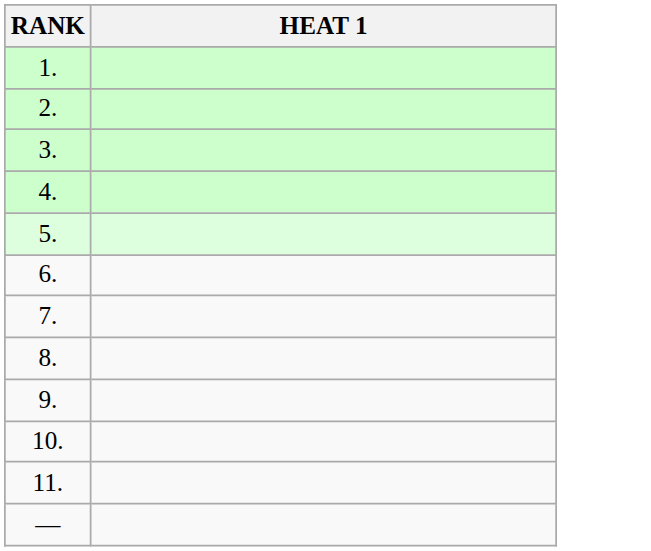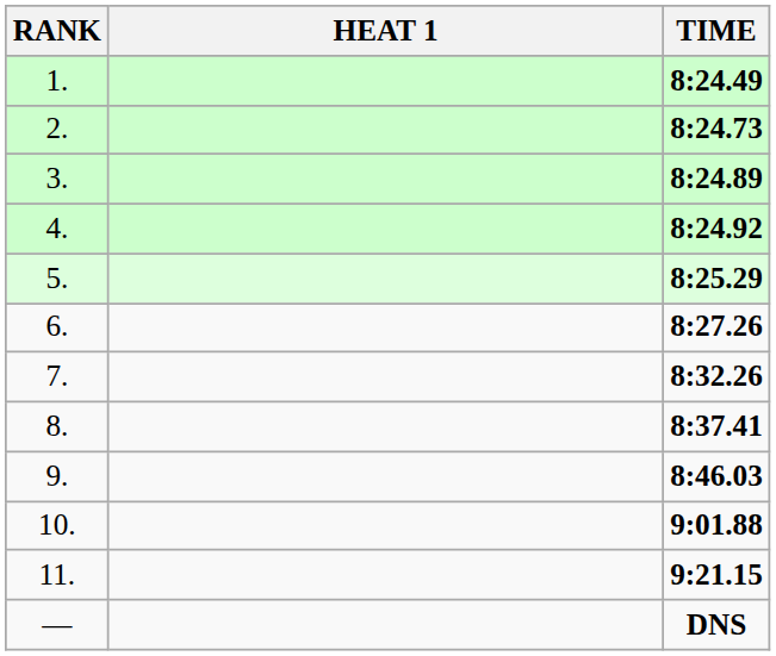+ column: TIME | 8:24.49 | 8:24.73 | 8:24.89 | 8:24.92 | 8:25.29 | 8:27.26 | 8:32.26 | 8:37.41 | 8:46.03 | 9:01.88 | 9:21.15 | DNS
